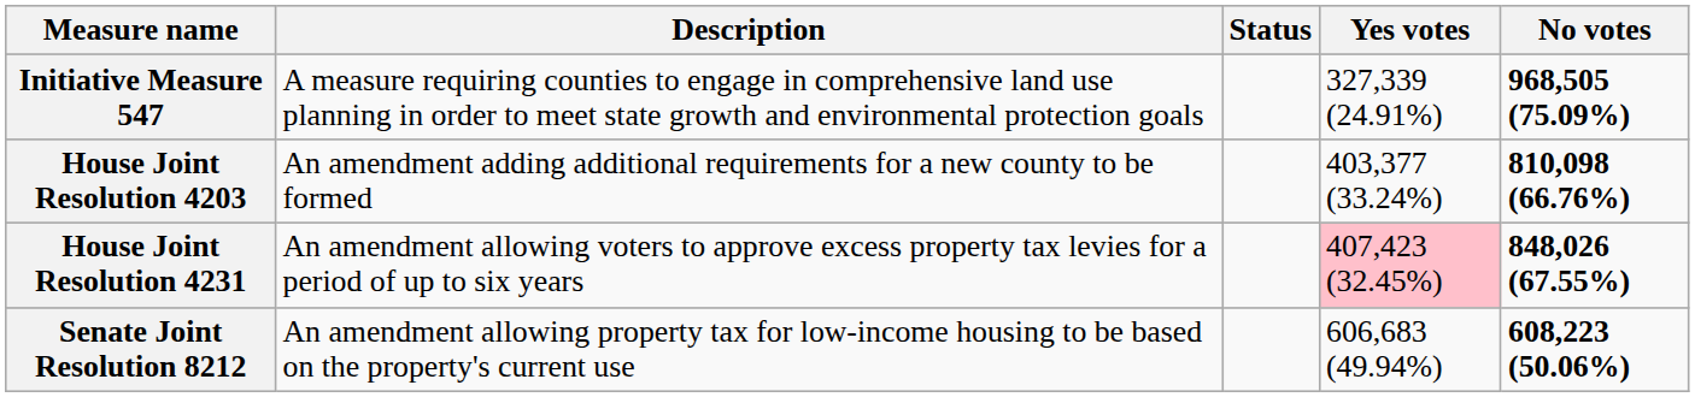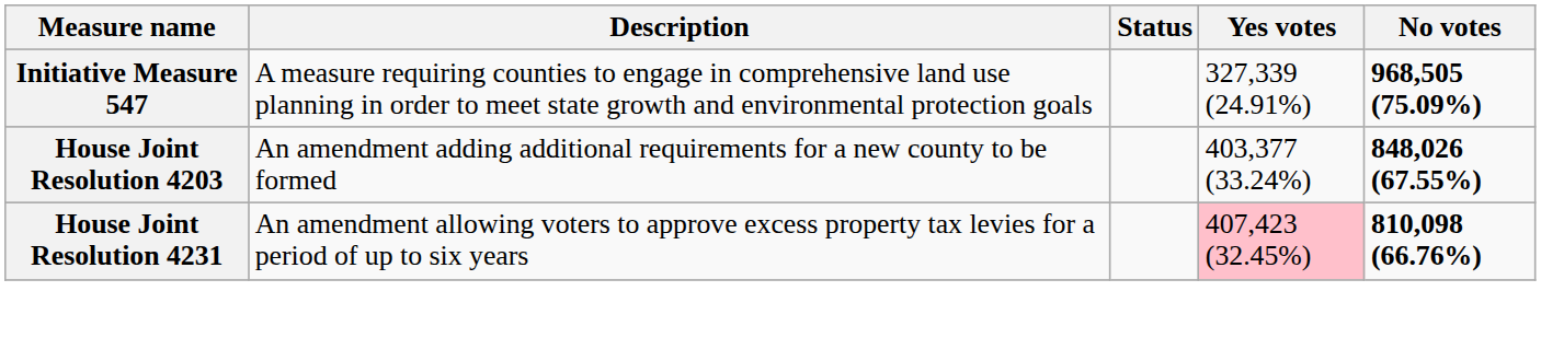House Joint Resolution 4203 | No votes: 810,098 (66.76%) -> 848,026 (67.55%)
House Joint Resolution 4231 | No votes: 848,026 (67.55%) -> 810,098 (66.76%)
- row: Senate Joint Resolution 8212 | An amendment allowing property tax for low-income housing to be based on the property's current use | 606,683 (49.94%) | 608,223 (50.06%)
